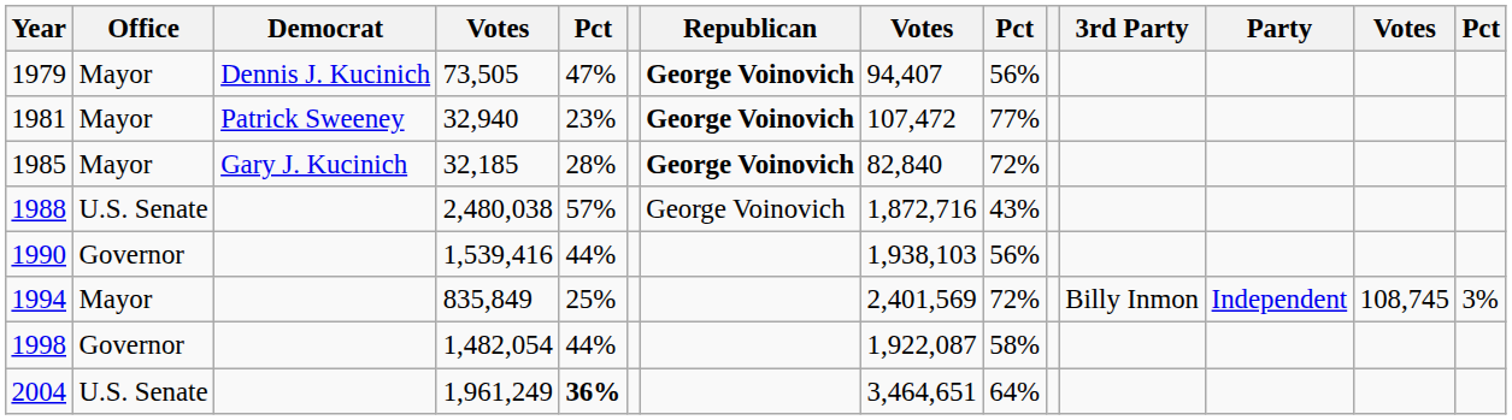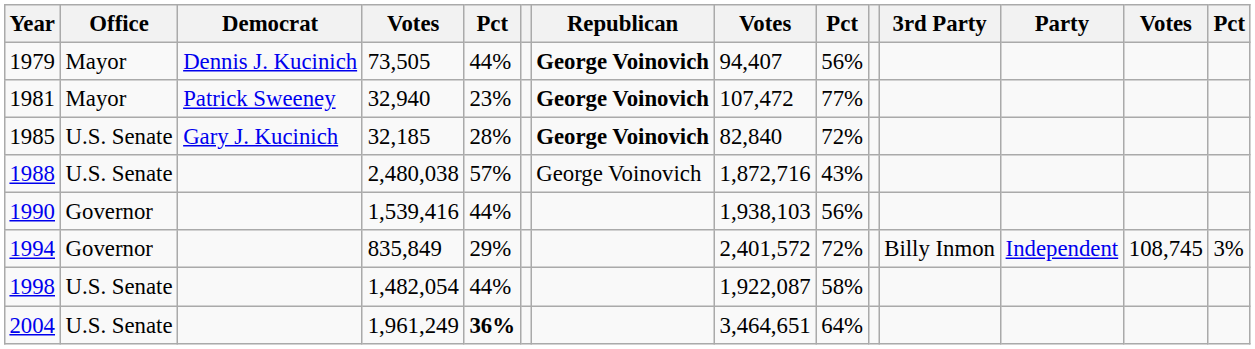1979 | column 5: 47% -> 44%
1985 | Office: Mayor -> U.S. Senate
1994 | Office: Mayor -> Governor
1994 | column 5: 25% -> 29%
1994 | column 8: 2,401,569 -> 2,401,572
1998 | Office: Governor -> U.S. Senate
